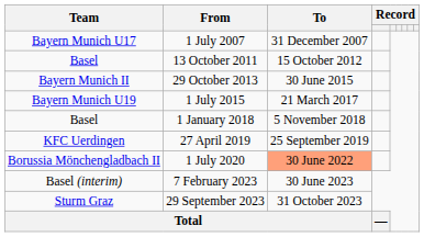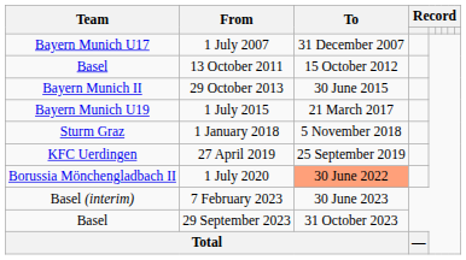1 January 2018 | Team: Basel -> Sturm Graz
29 September 2023 | Team: Sturm Graz -> Basel
